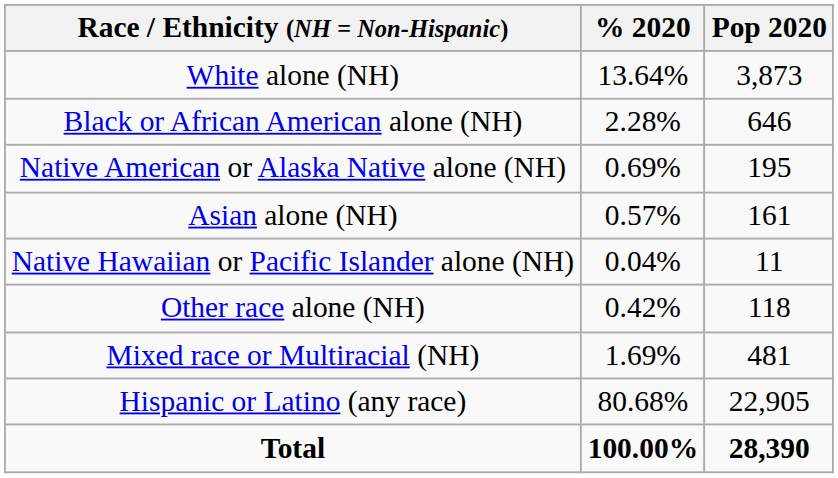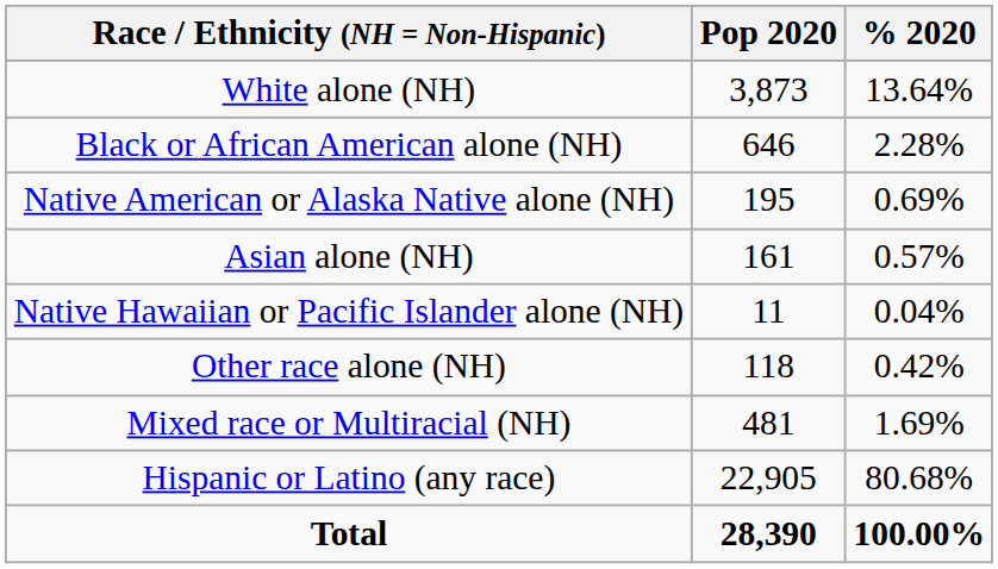columns swapped: Pop 2020 <-> % 2020
